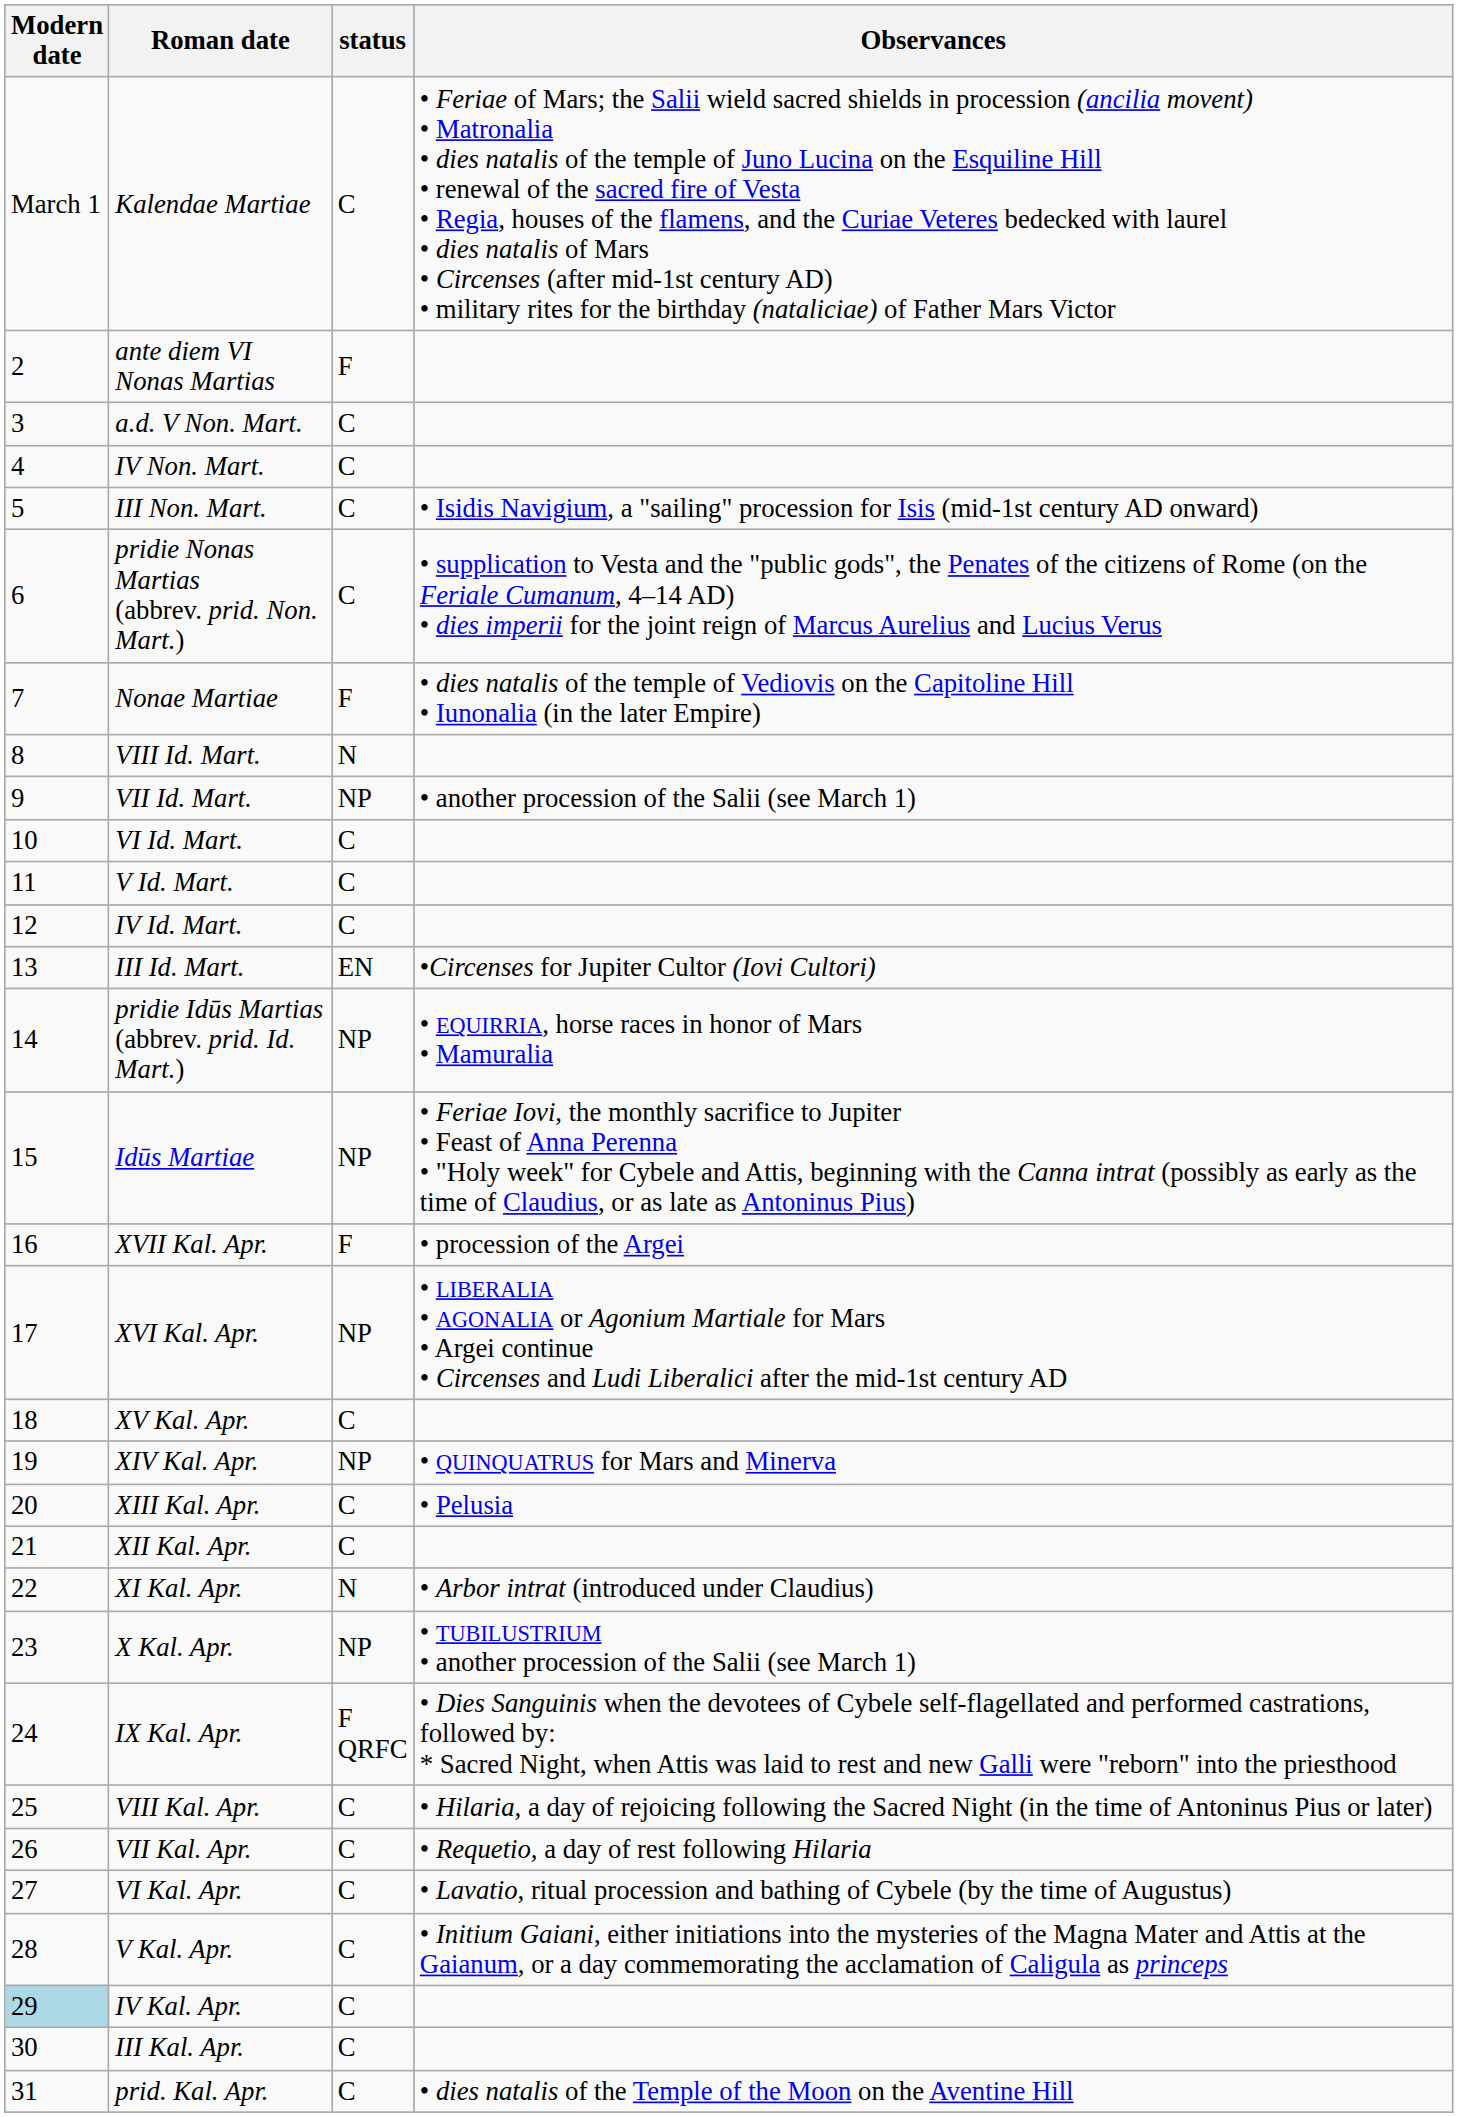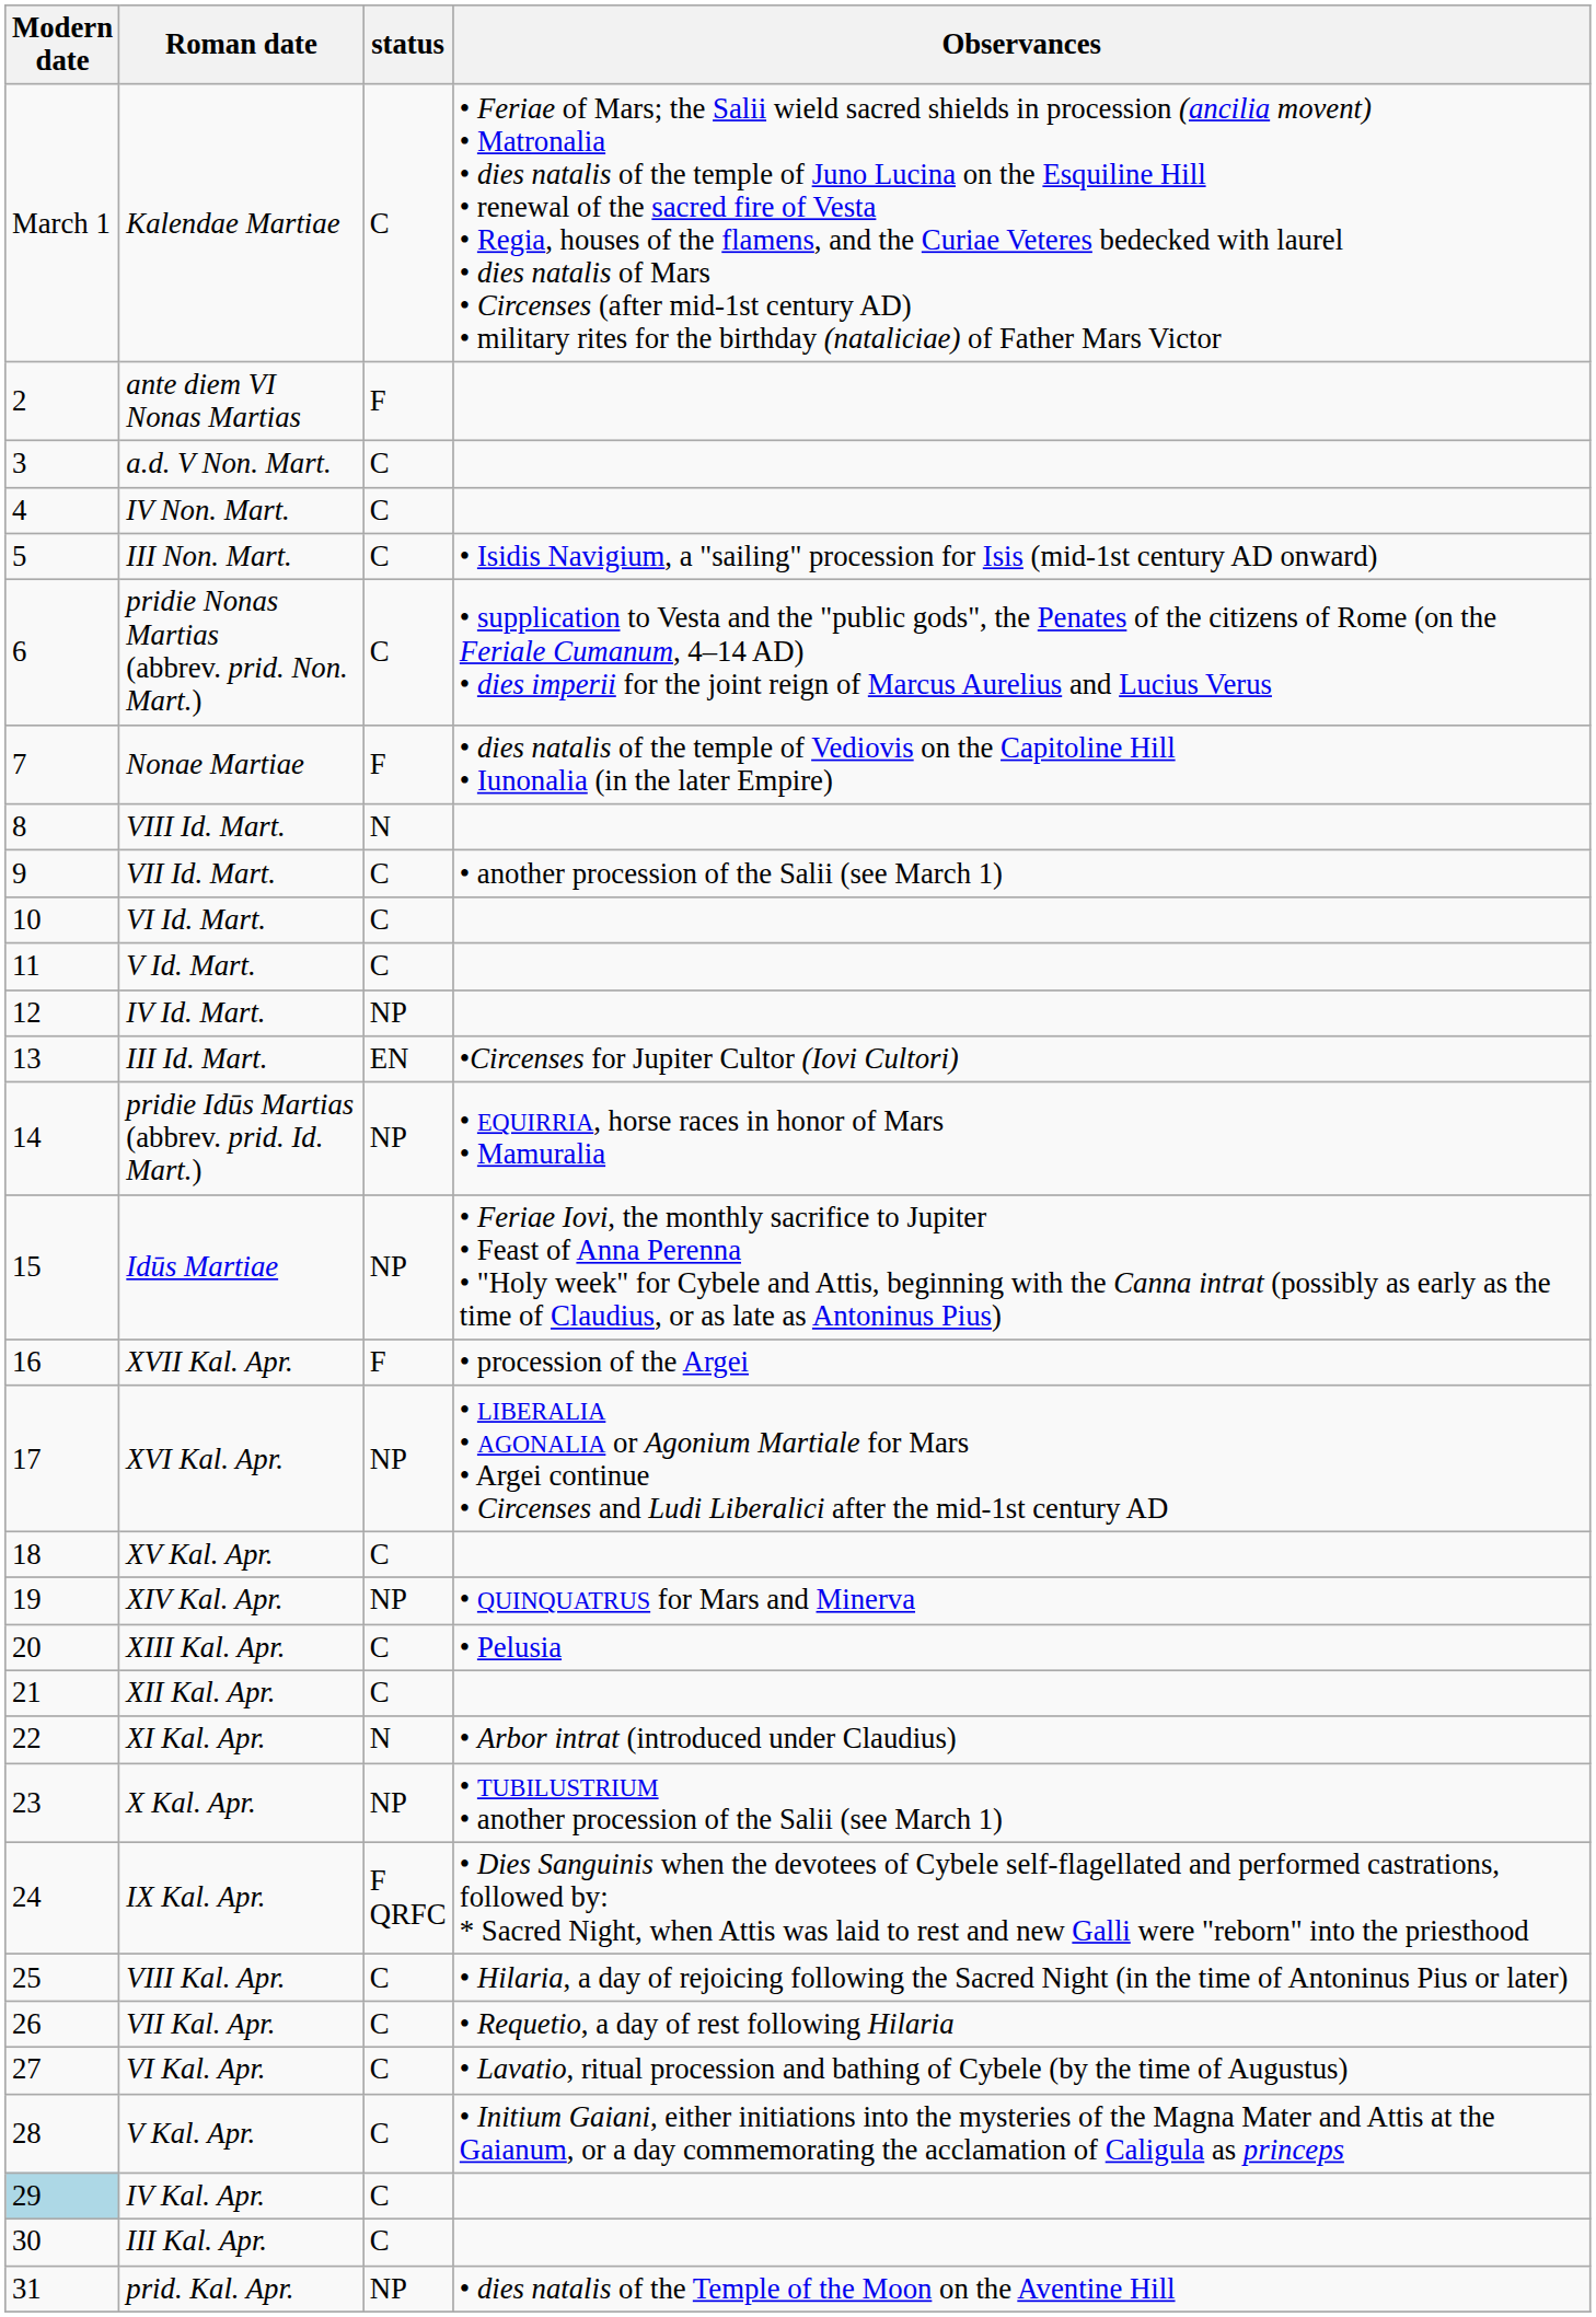VII Id. Mart. | status: NP -> C
IV Id. Mart. | status: C -> NP
prid. Kal. Apr. | status: C -> NP
